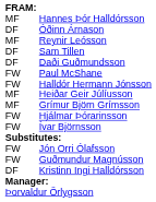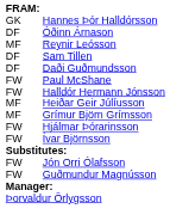Hannes Þór Halldórsson | column 1: MF -> GK
- row: DF | Kristinn Ingi Halldórsson
